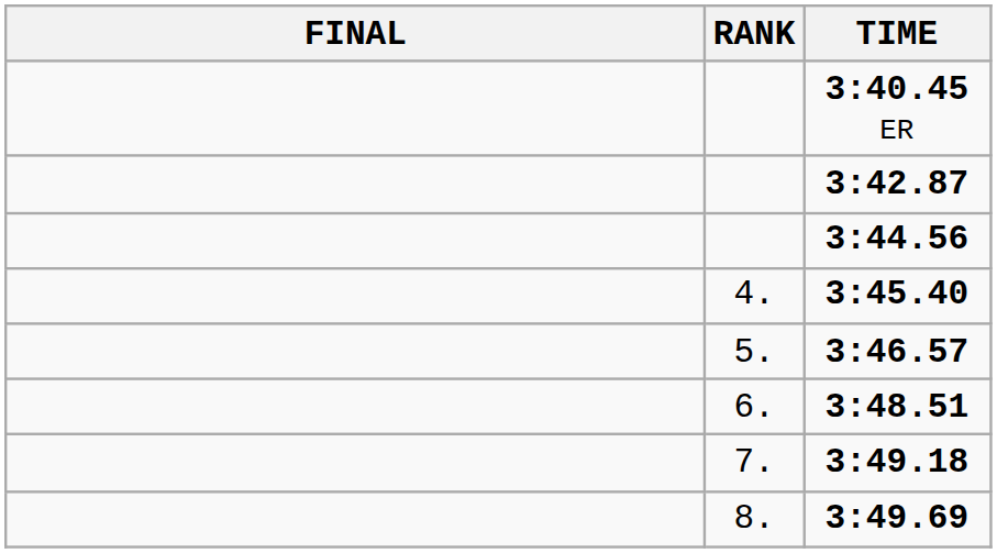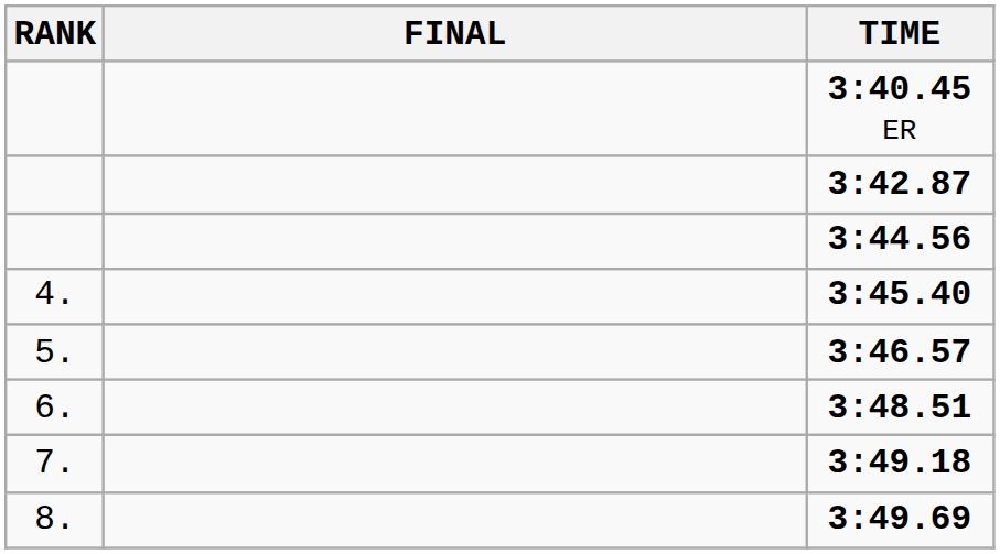columns swapped: RANK <-> FINAL
